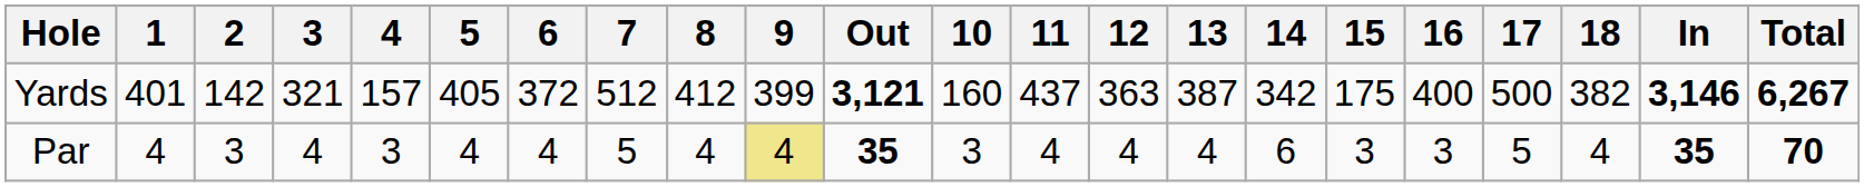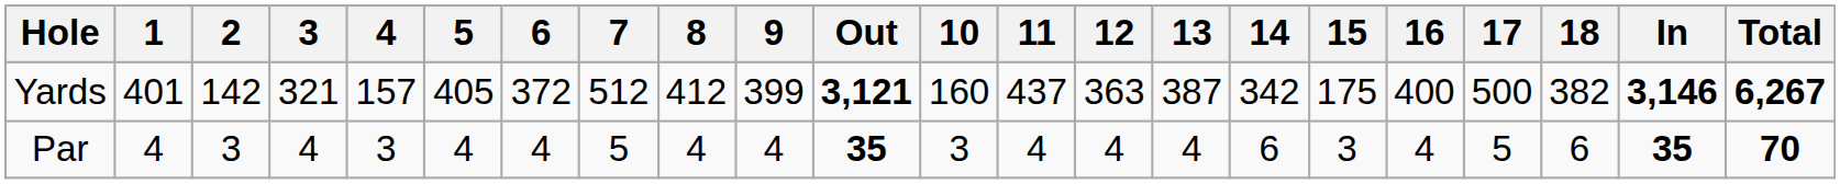Par | 9: khaki background -> no background
Par | 16: 3 -> 4
Par | 18: 4 -> 6
